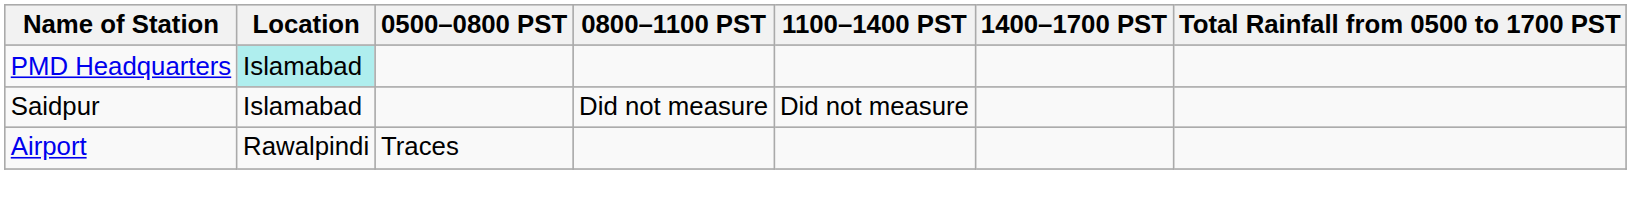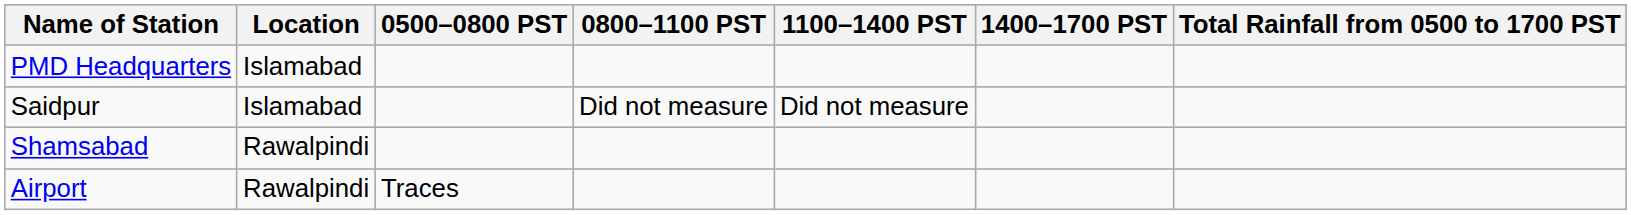PMD Headquarters | Location: paleturquoise background -> no background
+ row: Shamsabad | Rawalpindi
